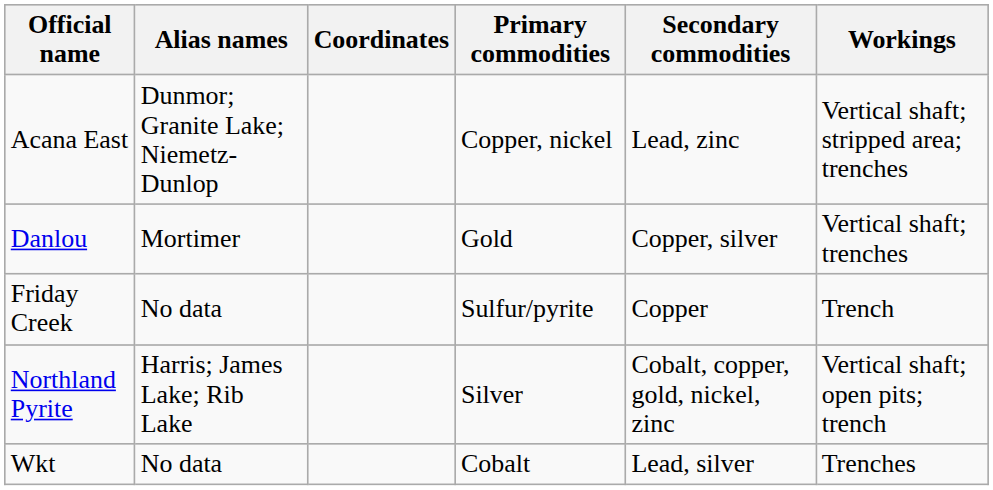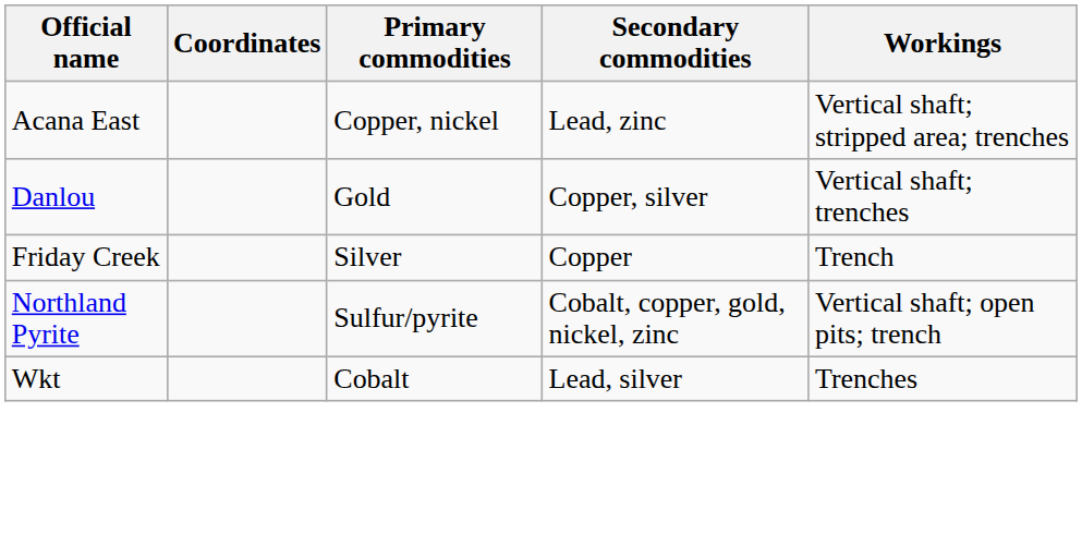- column: Alias names | Dunmor; Granite Lake; Niemetz-Dunlop | Mortimer | No data | Harris; James Lake; Rib Lake | No data
Friday Creek | Primary commodities: Sulfur/pyrite -> Silver
Northland Pyrite | Primary commodities: Silver -> Sulfur/pyrite
